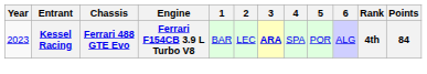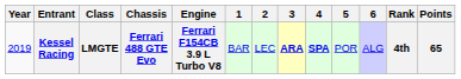+ column: Class | LMGTE
Kessel Racing | Year: 2023 -> 2019
Kessel Racing | 4: normal -> bold
Kessel Racing | Points: 84 -> 65
